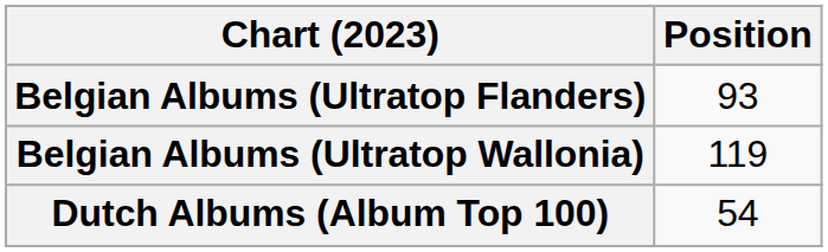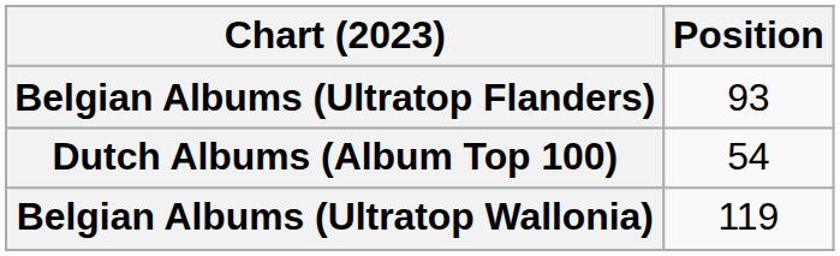rows swapped: Belgian Albums (Ultratop Wallonia) <-> Dutch Albums (Album Top 100)
